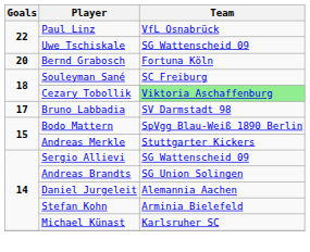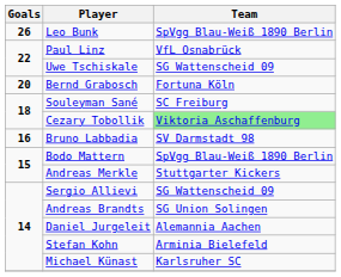+ row: 26 | Leo Bunk | SpVgg Blau-Weiß 1890 Berlin
Bruno Labbadia | Goals: 17 -> 16
